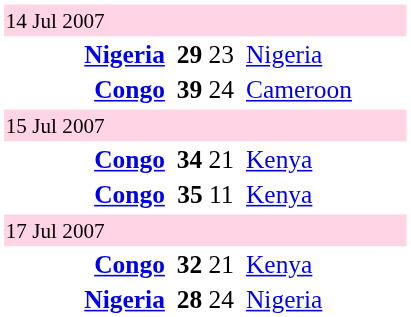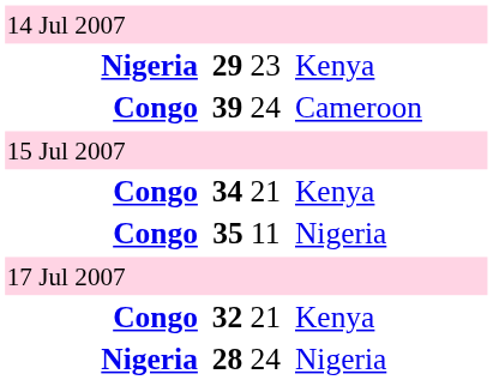29 23 | column 4: Nigeria -> Kenya
35 11 | column 4: Kenya -> Nigeria
